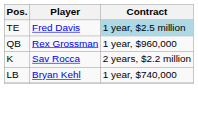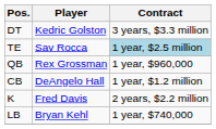+ row: DT | Kedric Golston | 3 years, $3.3 million
TE | Player: Fred Davis -> Sav Rocca
+ row: CB | DeAngelo Hall | 1 year, $1.2 million
K | Player: Sav Rocca -> Fred Davis
